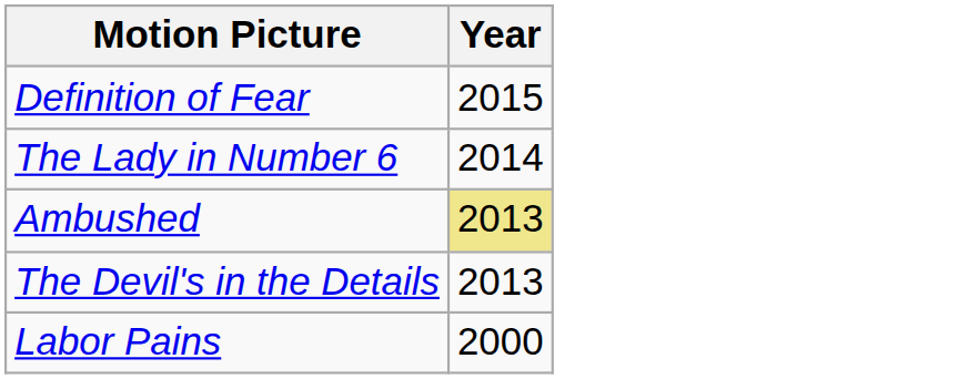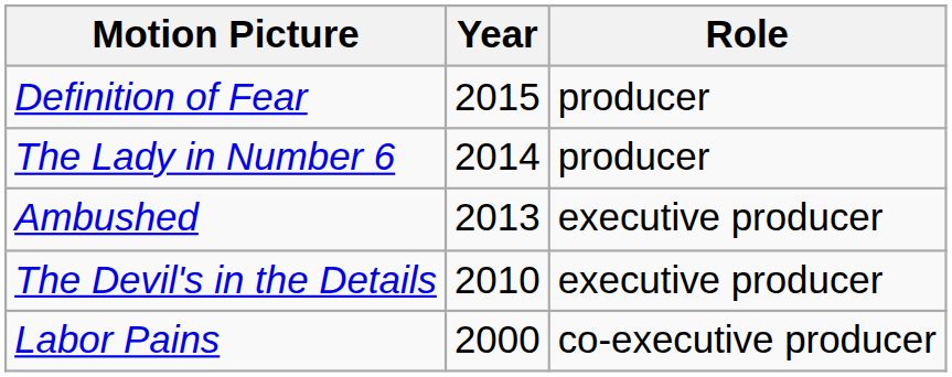+ column: Role | producer | producer | executive producer | executive producer | co-executive producer
Ambushed | Year: khaki background -> no background
The Devil's in the Details | Year: 2013 -> 2010
